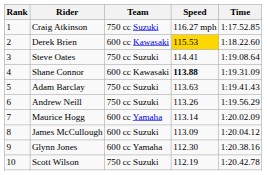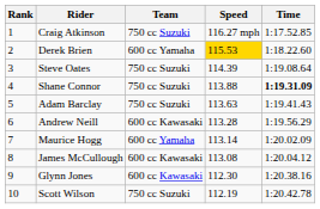Derek Brien | Team: 600 cc Kawasaki -> 600 cc Yamaha
Steve Oates | Speed: 114.41 -> 114.39
Shane Connor | Team: 600 cc Kawasaki -> 750 cc Suzuki
Shane Connor | Speed: bold -> normal
Shane Connor | Time: normal -> bold
Andrew Neill | Team: 750 cc Suzuki -> 600 cc Kawasaki
Andrew Neill | Speed: 113.26 -> 113.28
James McCullough | Team: 600 cc Suzuki -> 600 cc Kawasaki
James McCullough | Speed: 113.09 -> 113.08
Glynn Jones | Team: 600 cc Yamaha -> 600 cc Kawasaki
